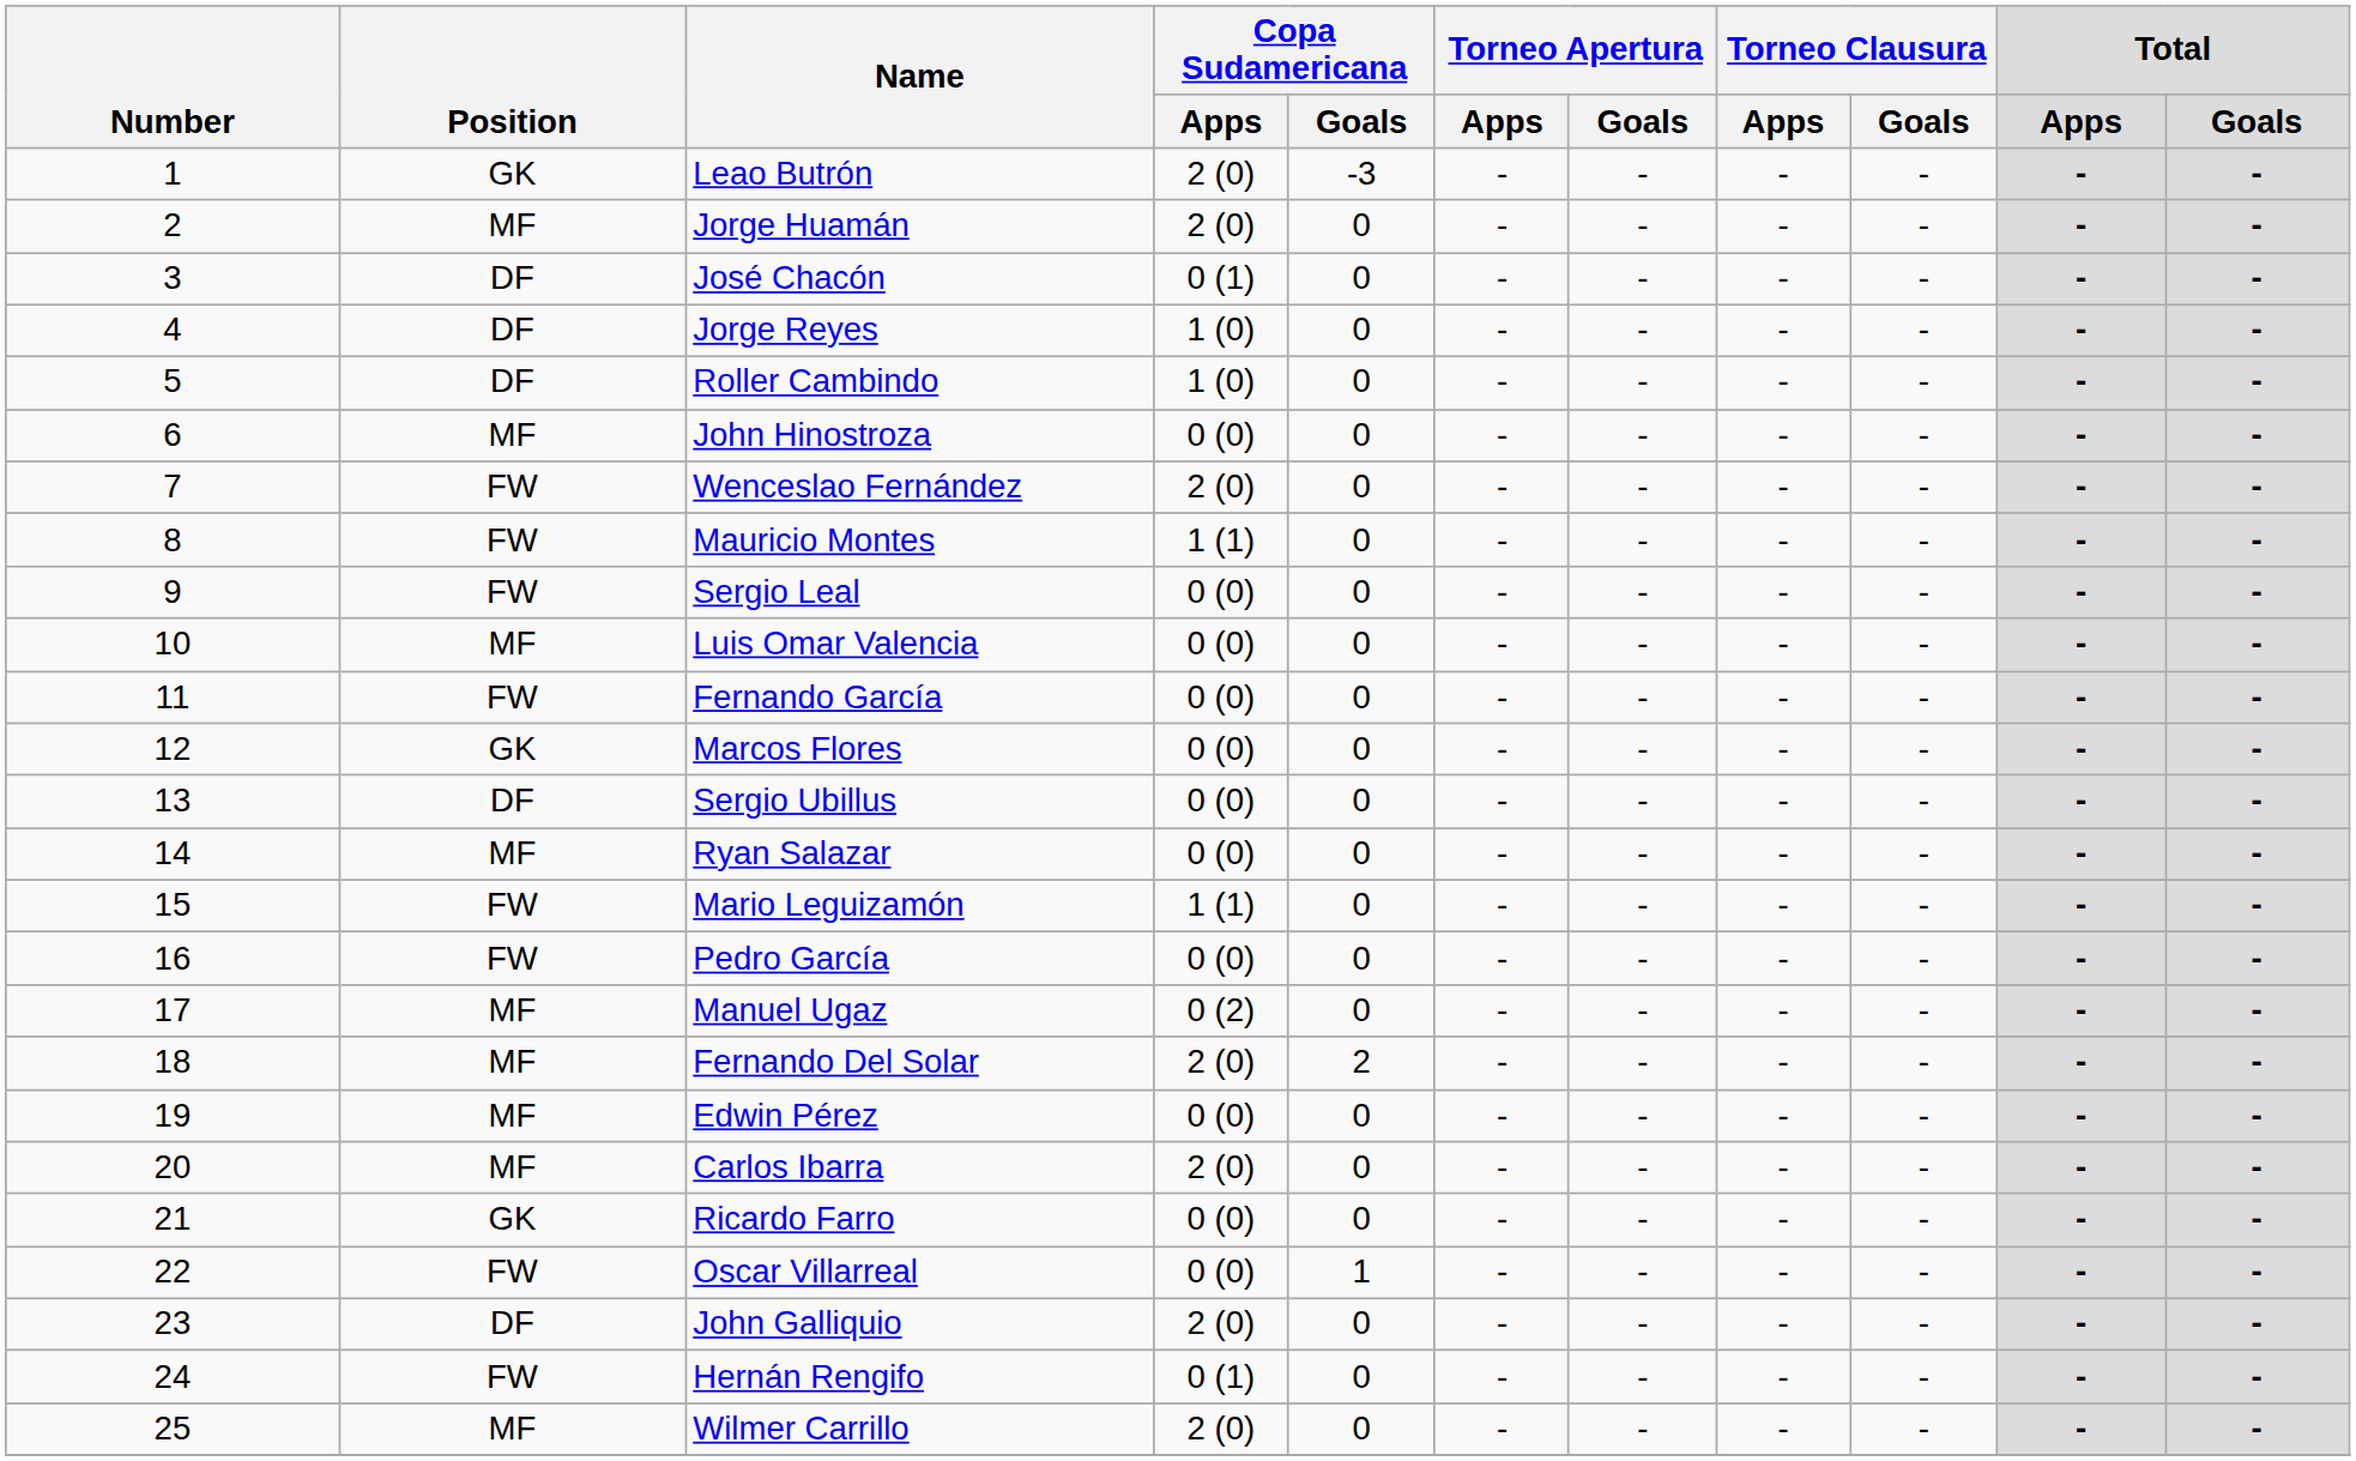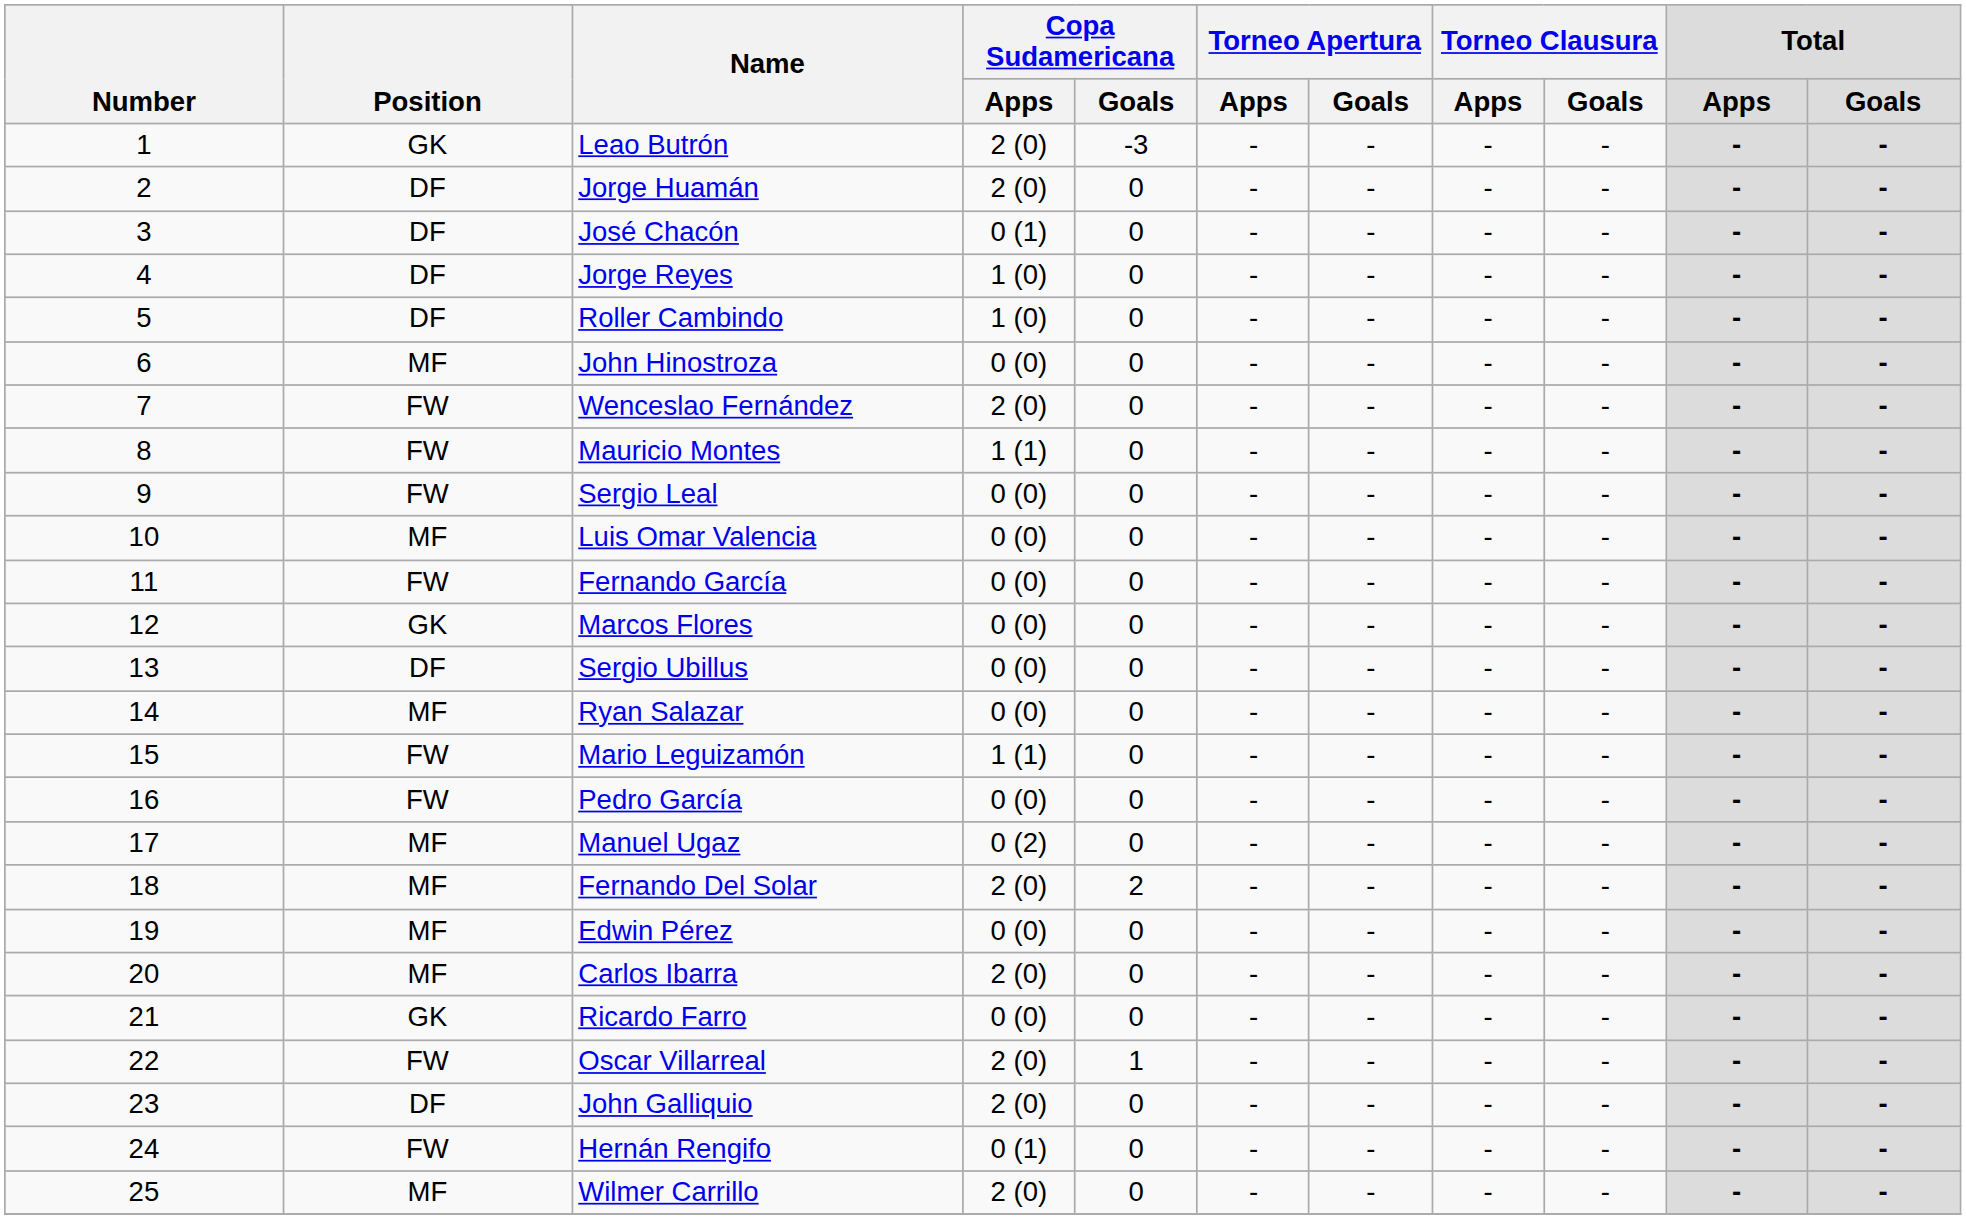Jorge Huamán | Position: MF -> DF
Oscar Villarreal | Copa Sudamericana / Apps: 0 (0) -> 2 (0)
